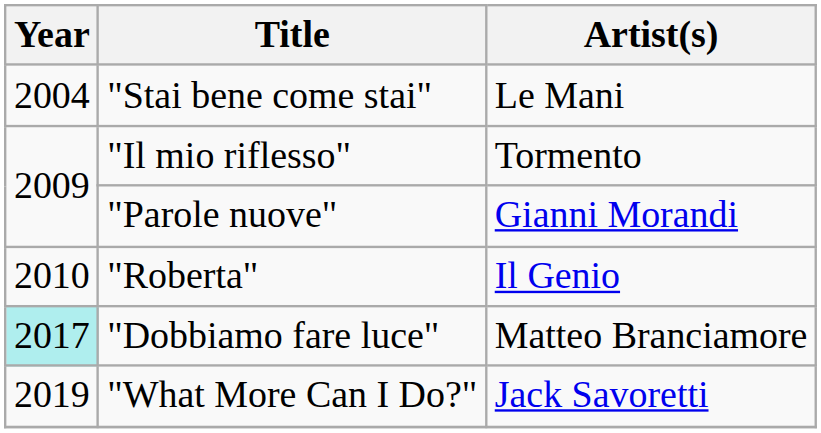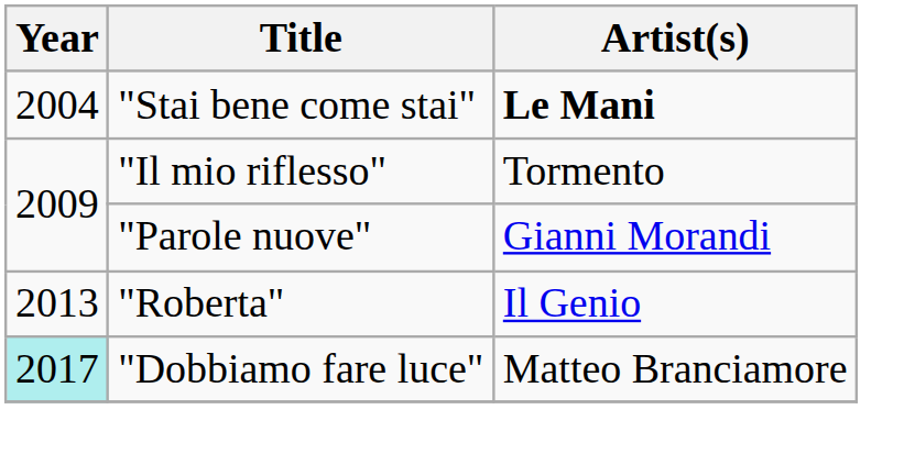"Stai bene come stai" | Artist(s): normal -> bold
"Roberta" | Year: 2010 -> 2013
- row: 2019 | "What More Can I Do?" | Jack Savoretti
